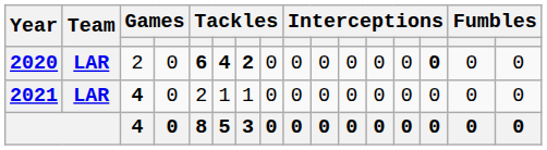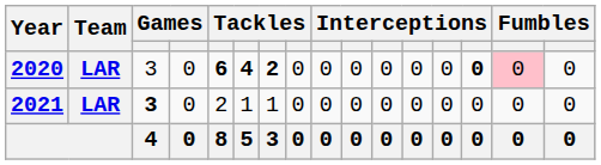2020 | column 3: 2 -> 3
2020 | column 15: no background -> pink background
2021 | column 3: 4 -> 3
